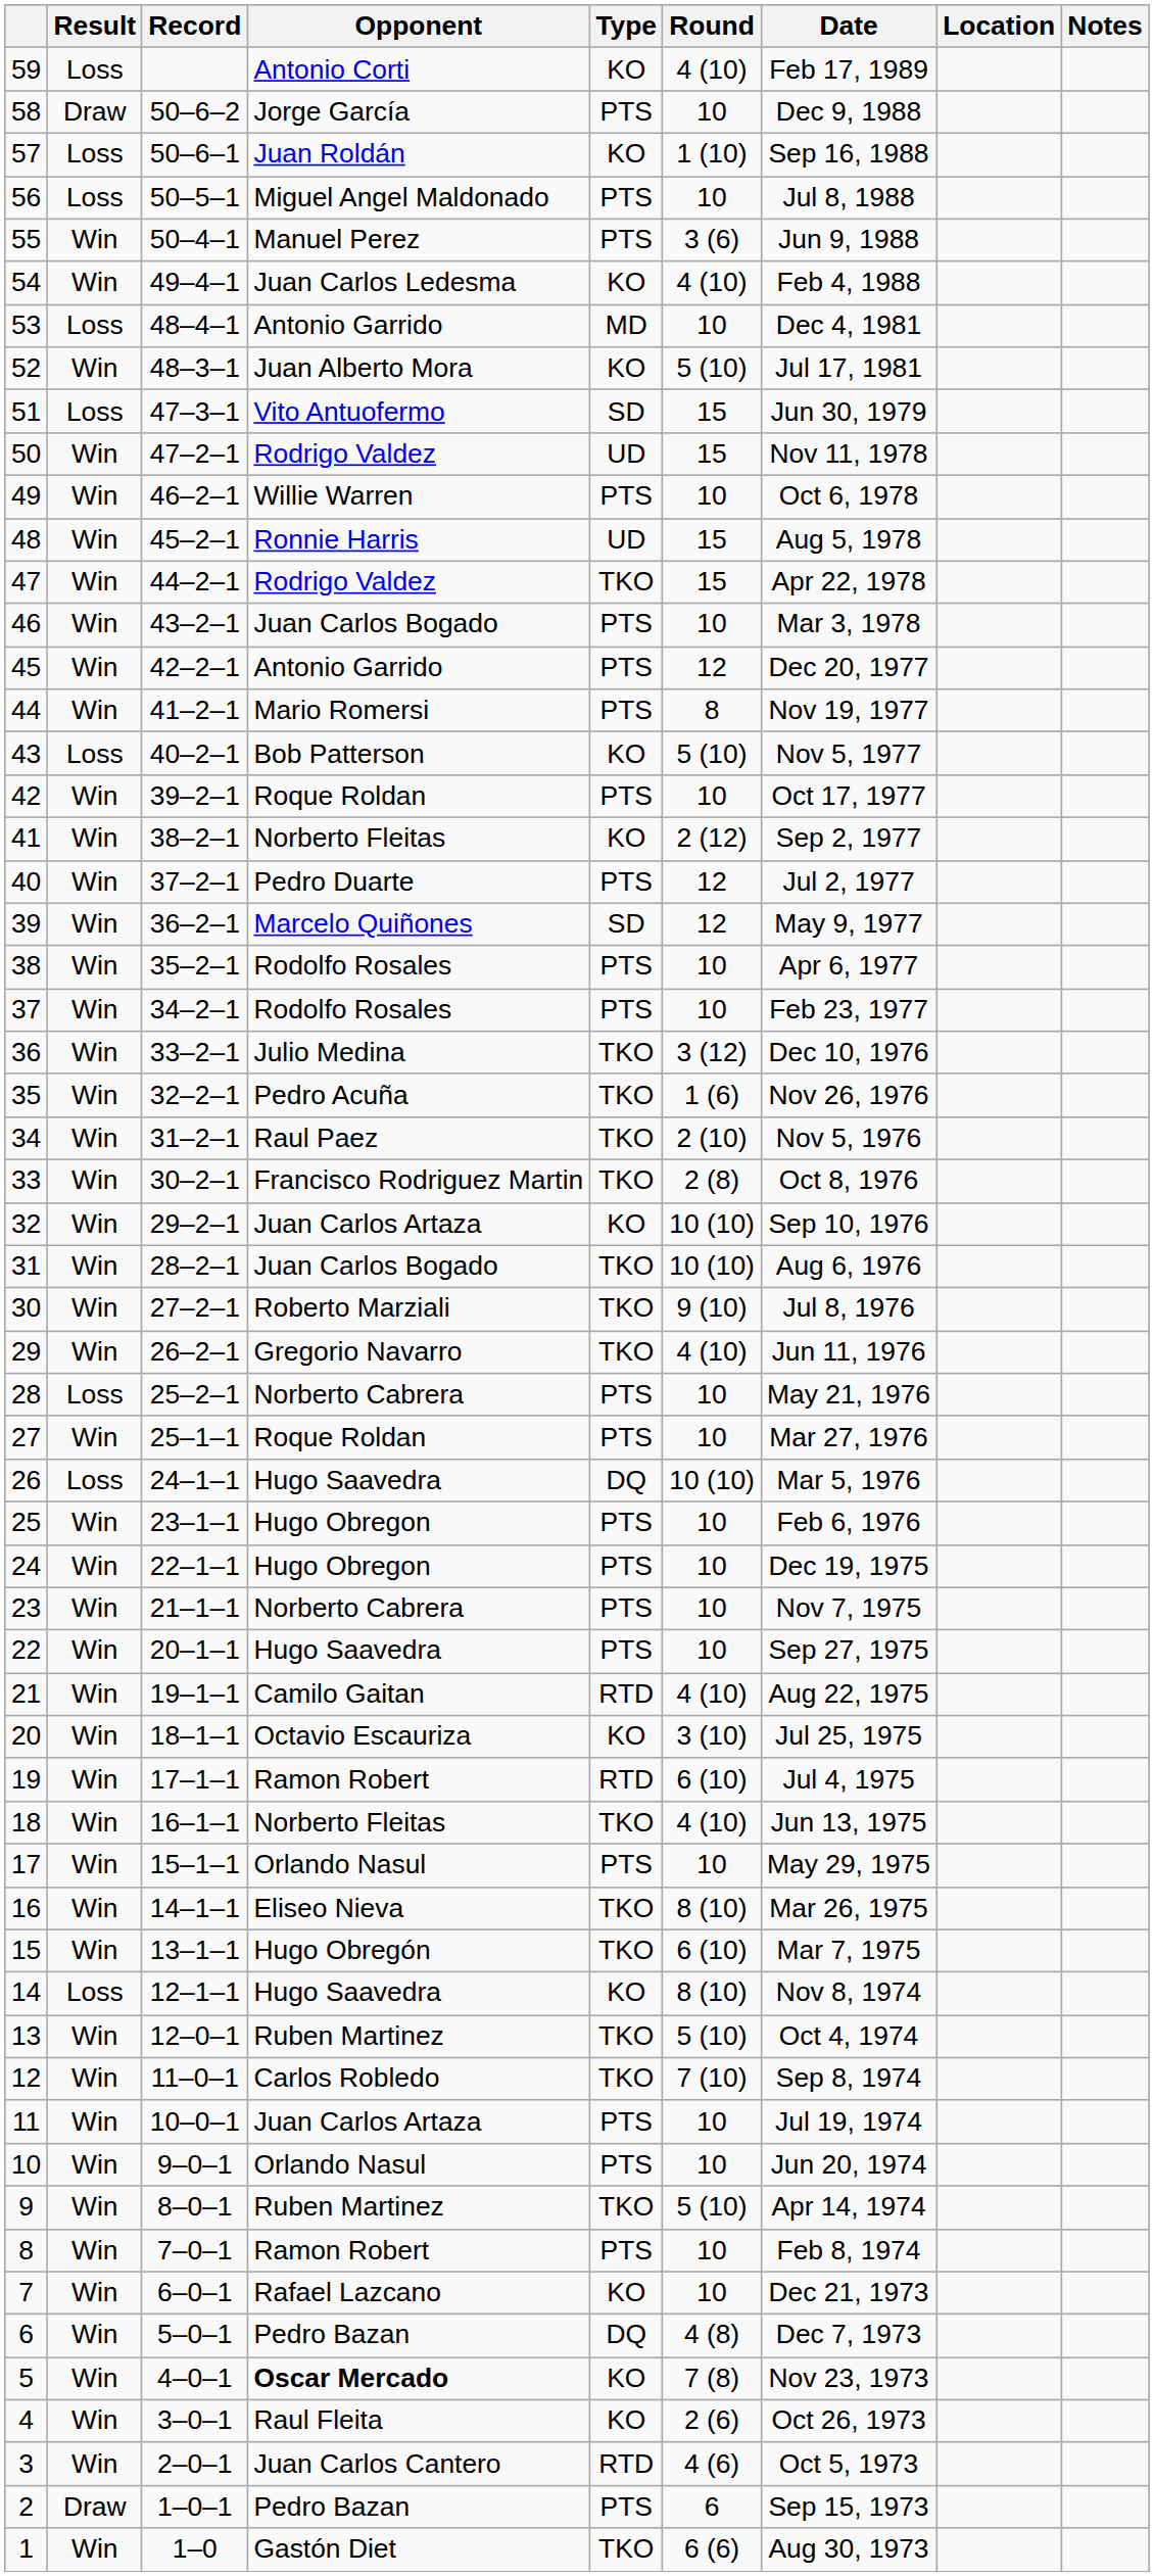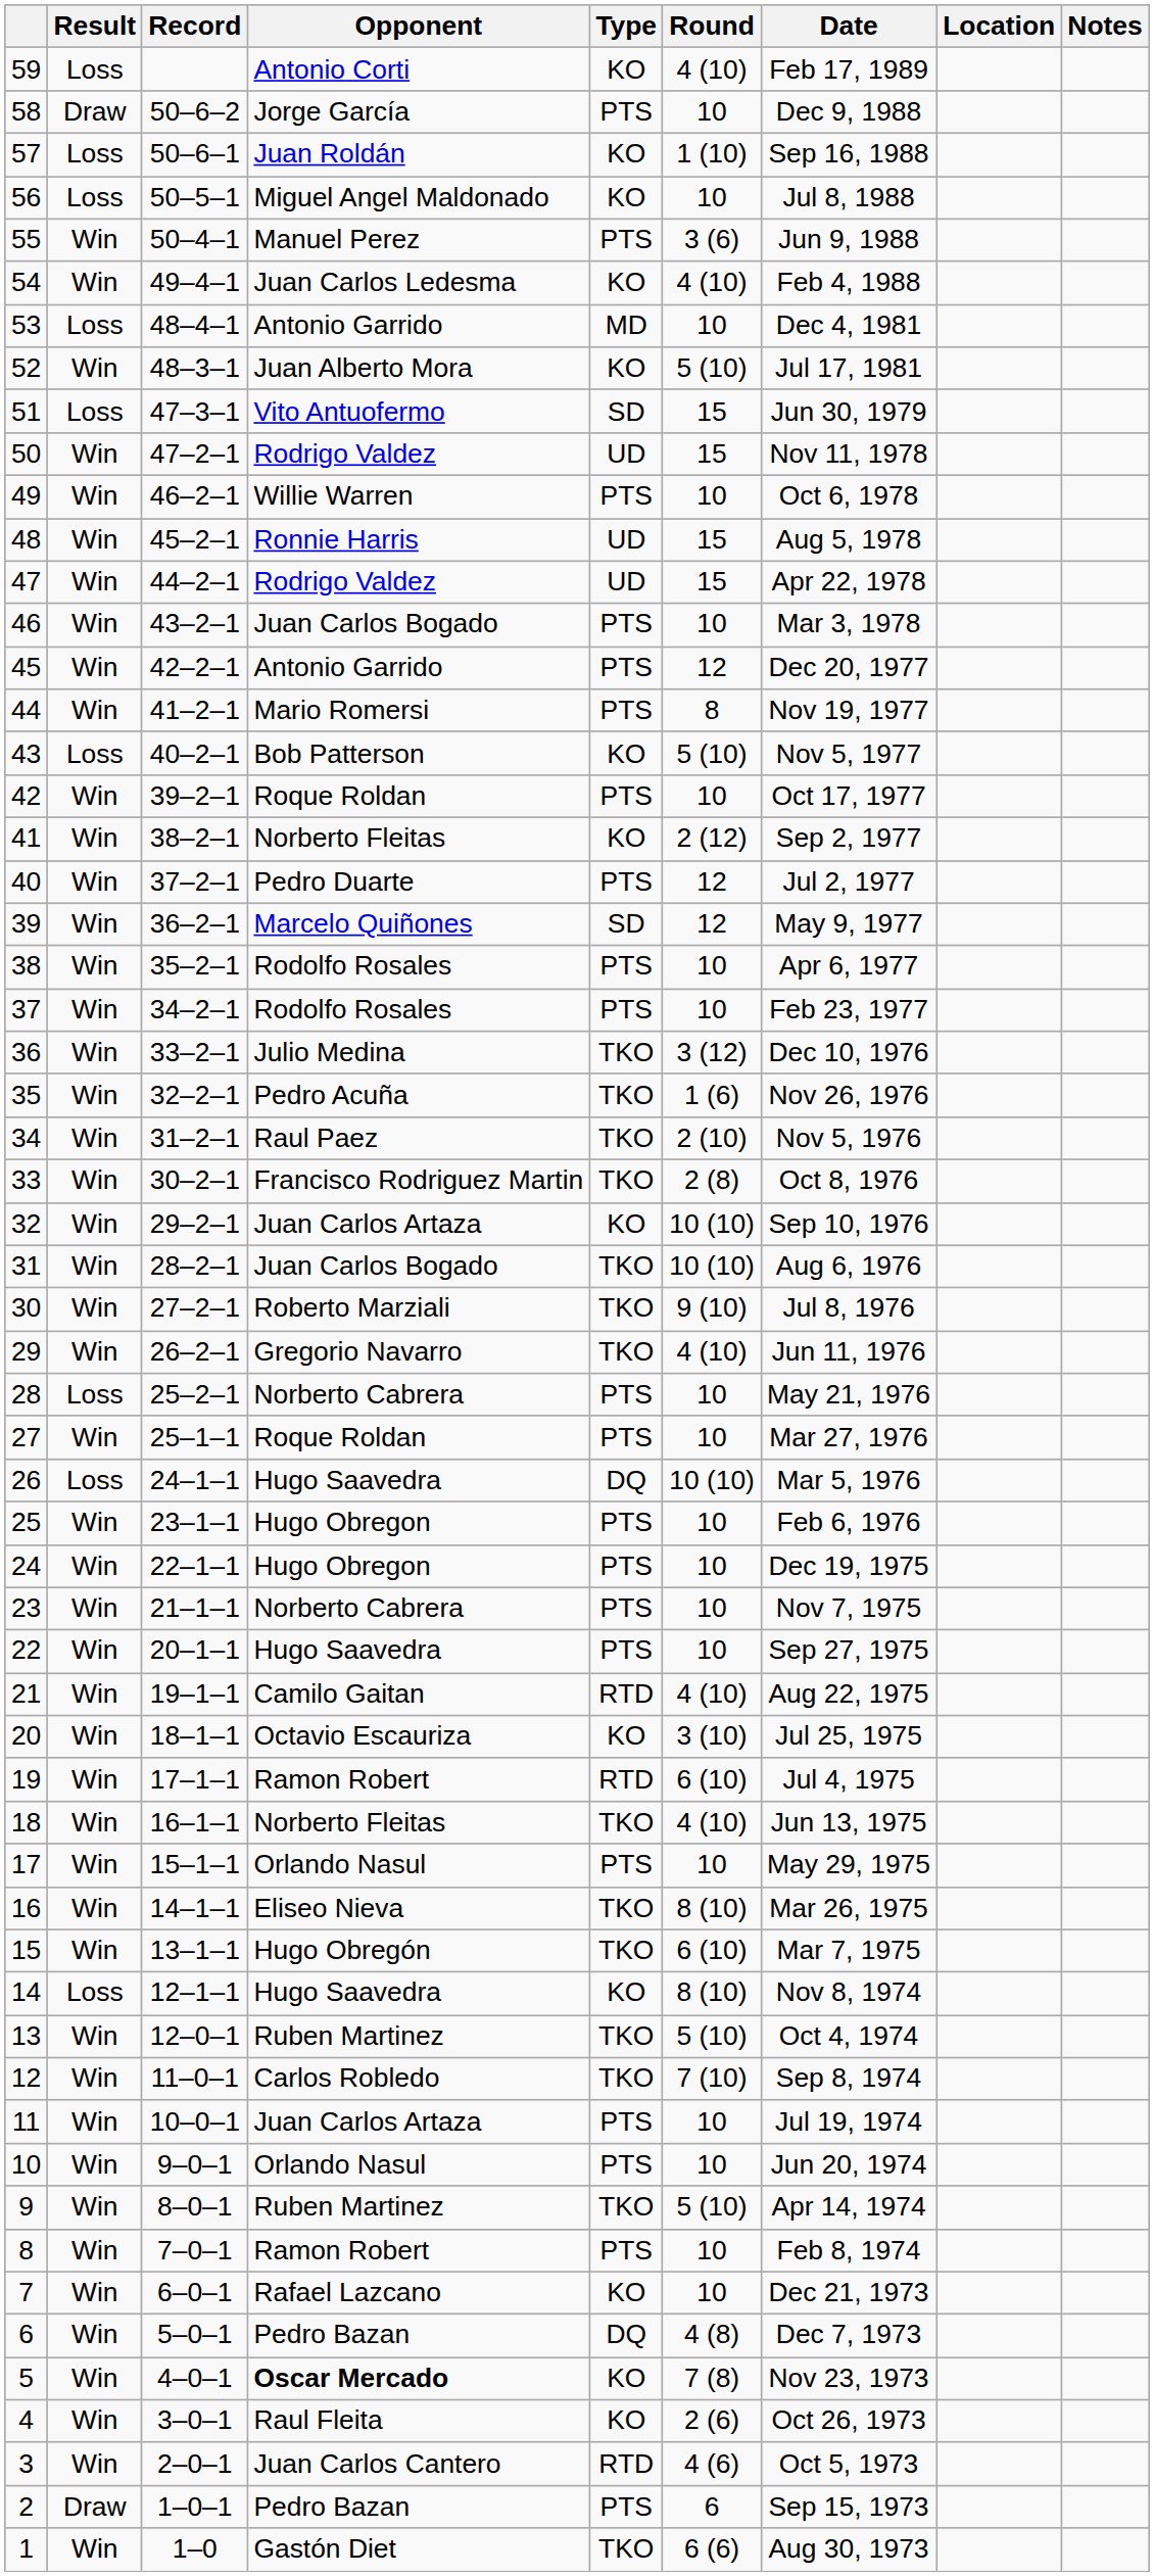56 | Type: PTS -> KO
47 | Type: TKO -> UD
